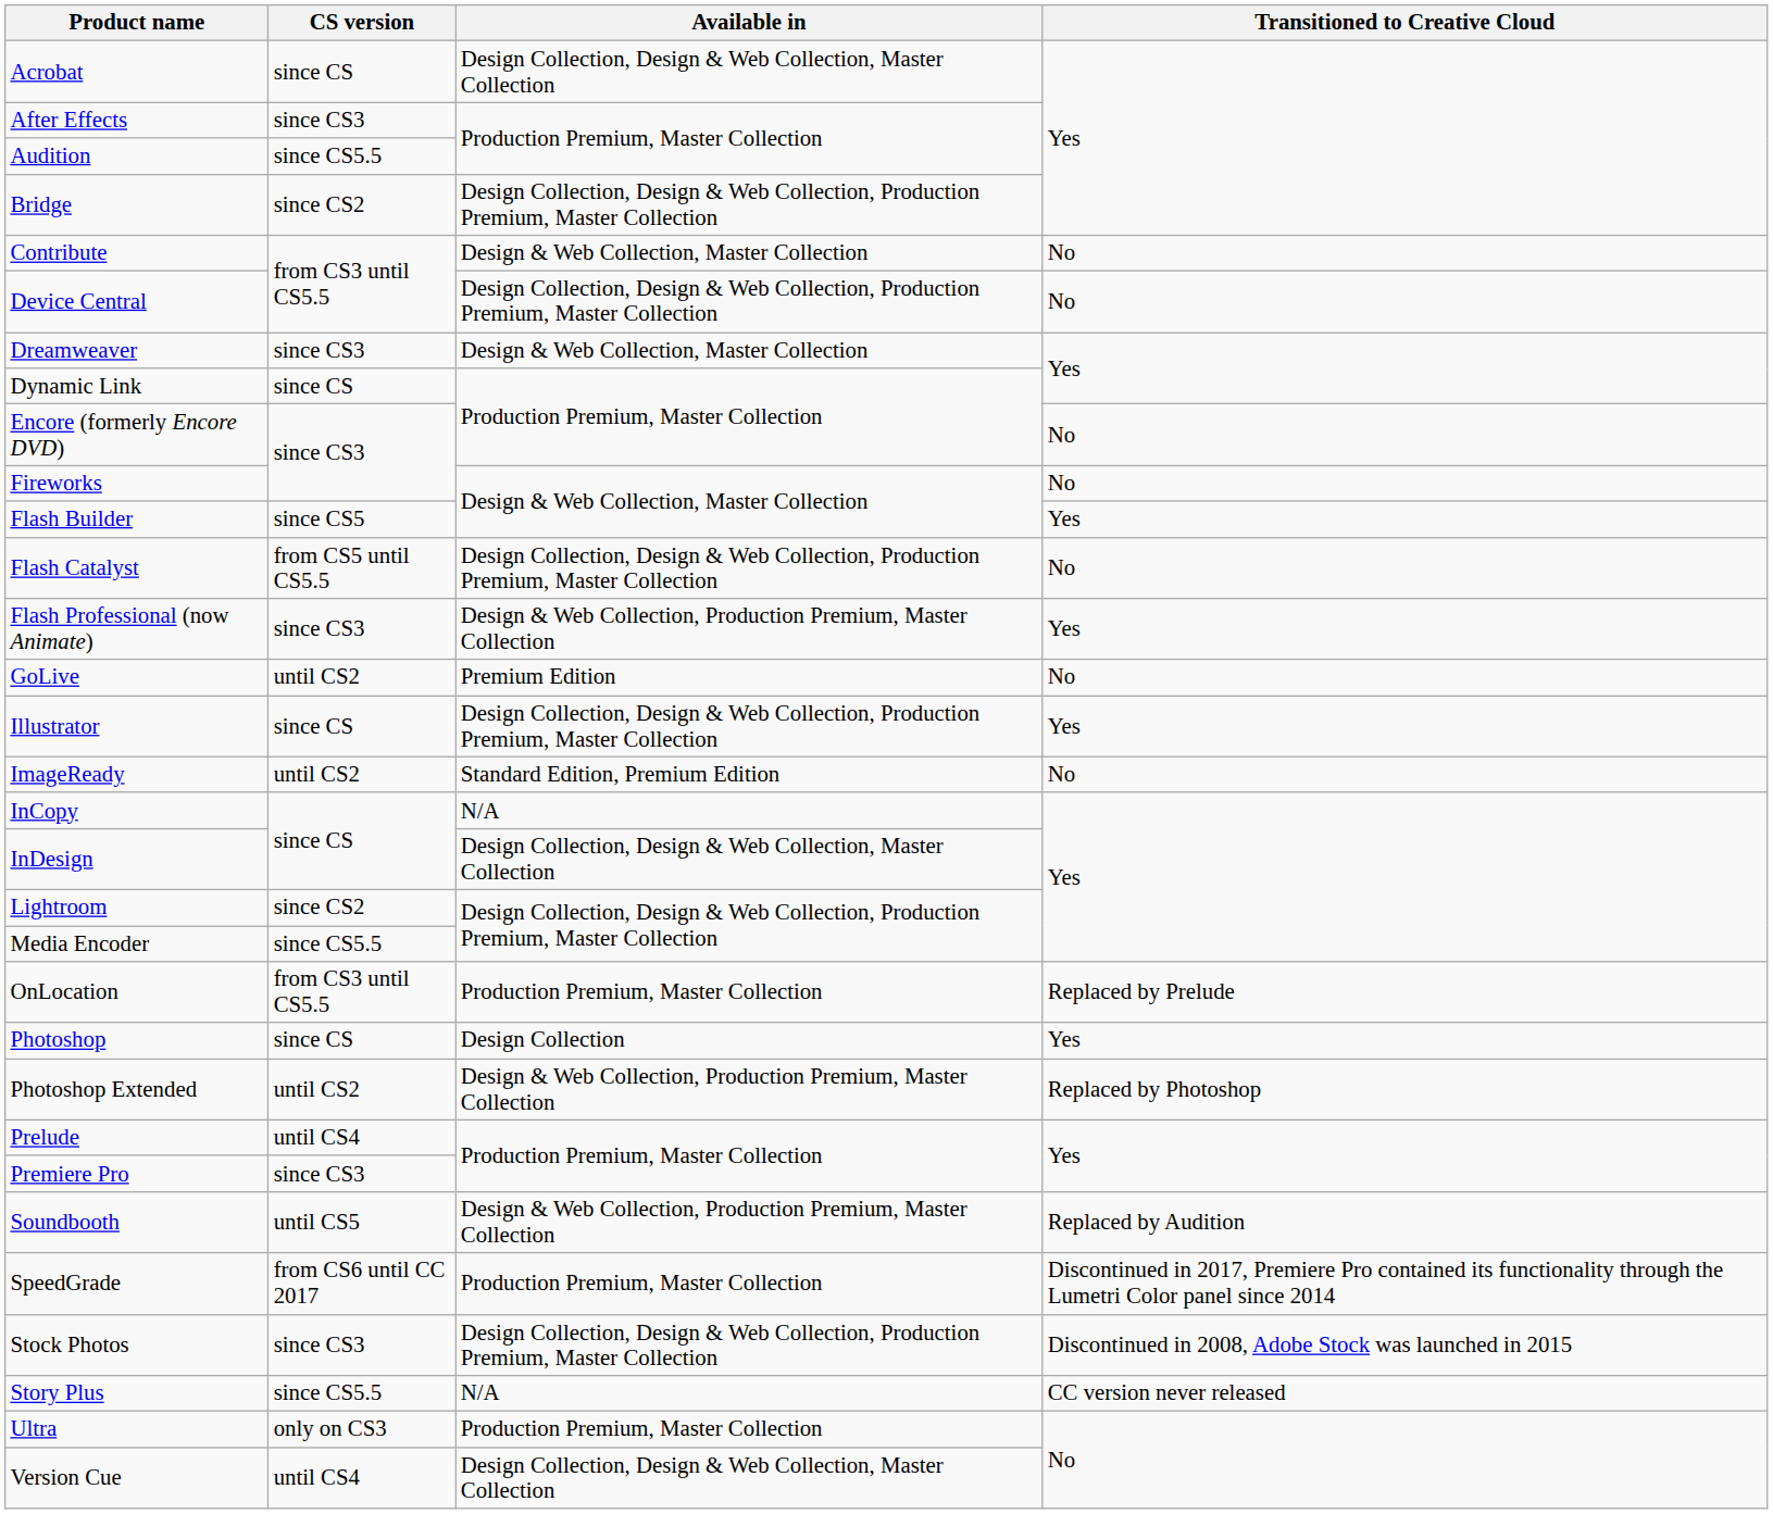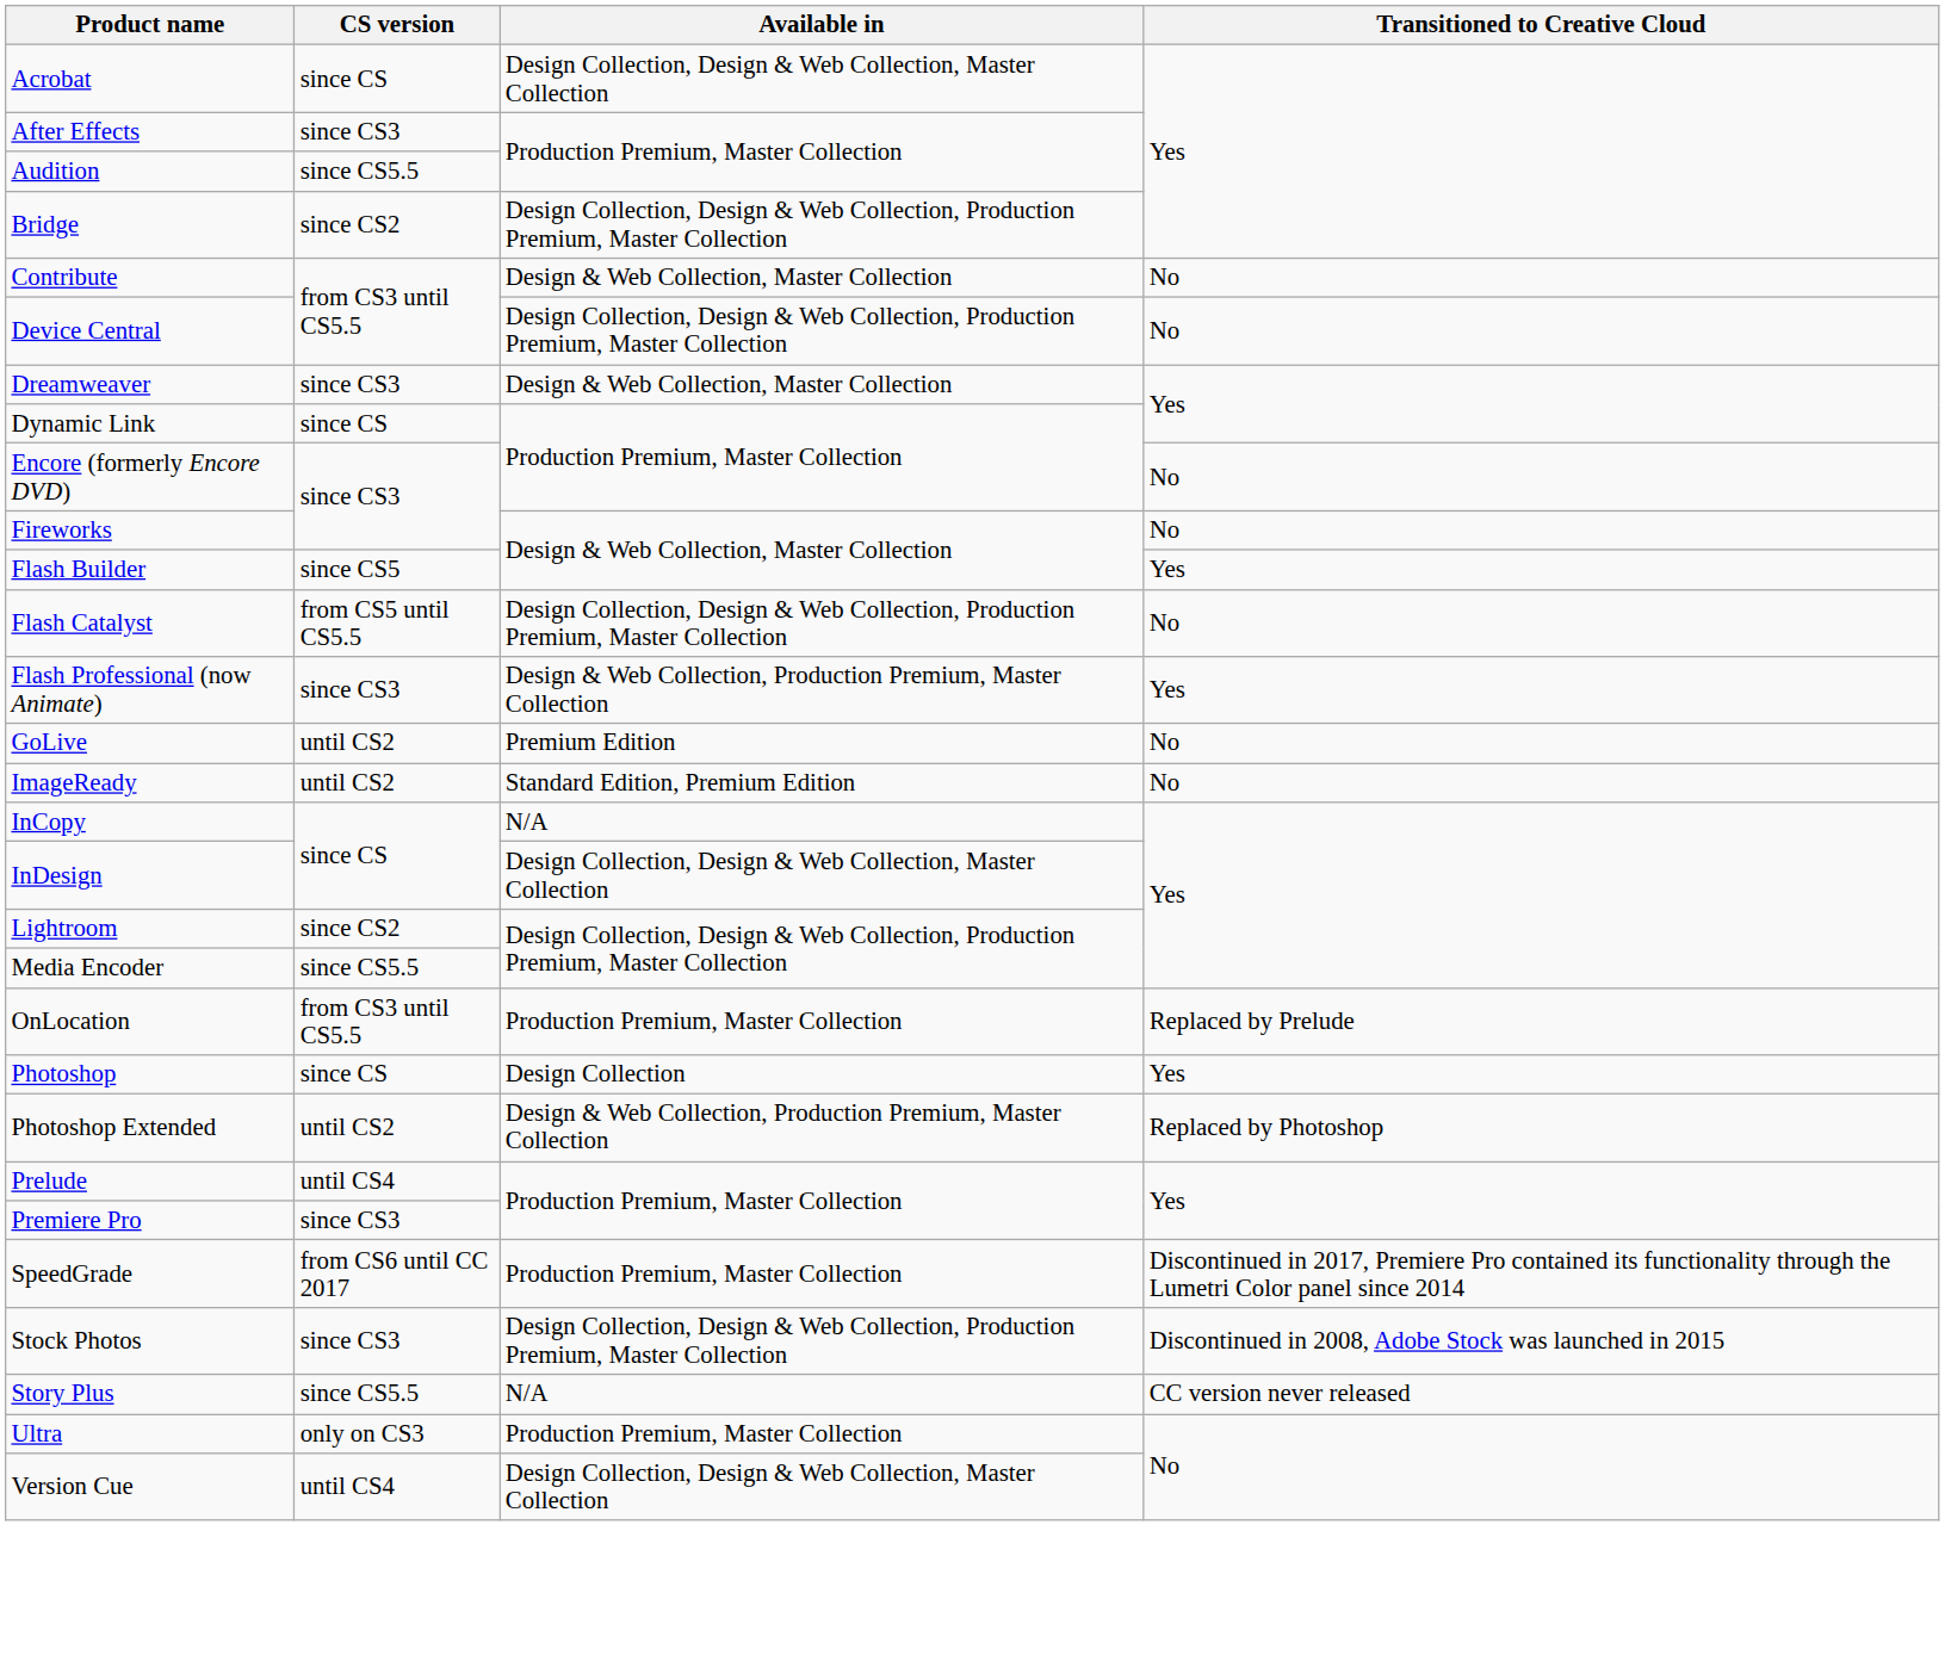- row: Illustrator | since CS | Design Collection, Design & Web Collection, Production Premium, Master Collection | Yes
- row: Soundbooth | until CS5 | Design & Web Collection, Production Premium, Master Collection | Replaced by Audition
